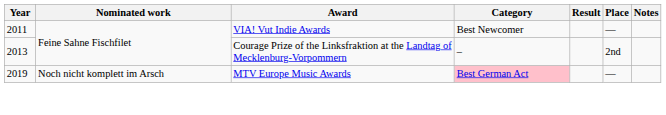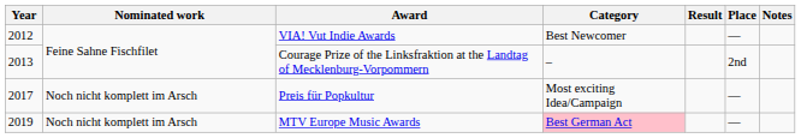VIA! Vut Indie Awards | Year: 2011 -> 2012
+ row: 2017 | Noch nicht komplett im Arsch | Preis für Popkultur | Most exciting Idea/Campaign | —
